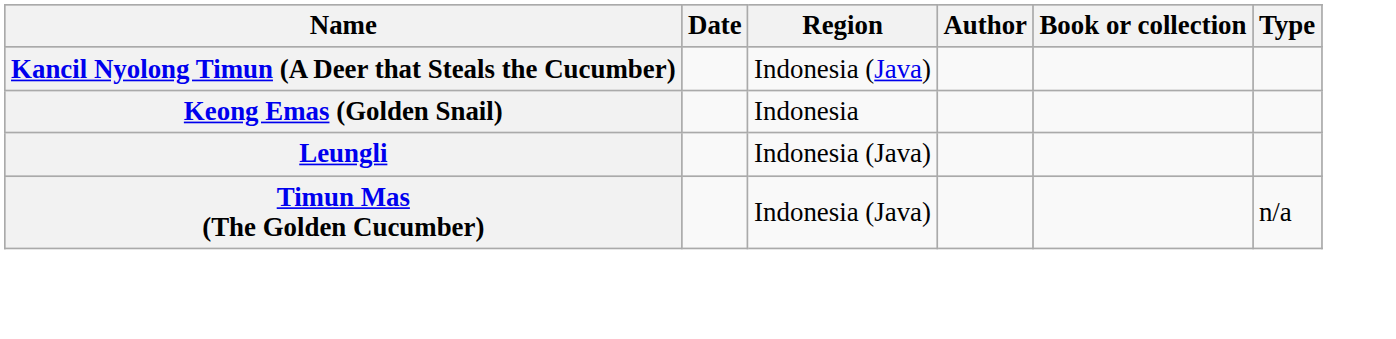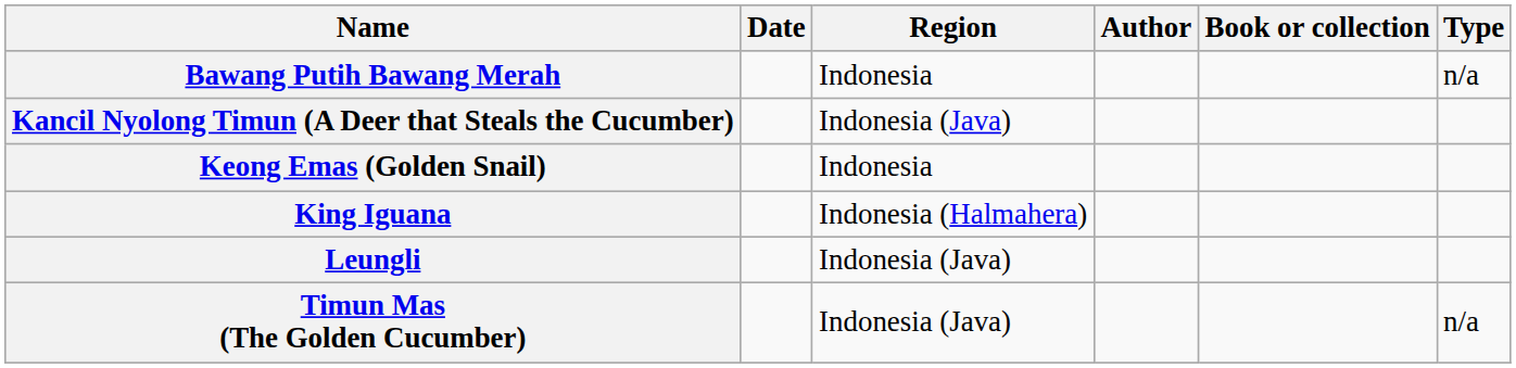+ row: Bawang Putih Bawang Merah | Indonesia | n/a
+ row: King Iguana | Indonesia (Halmahera)
